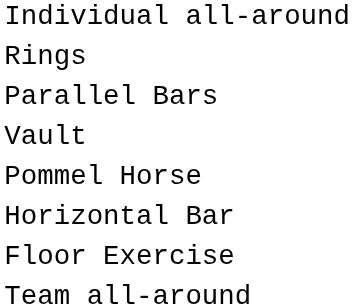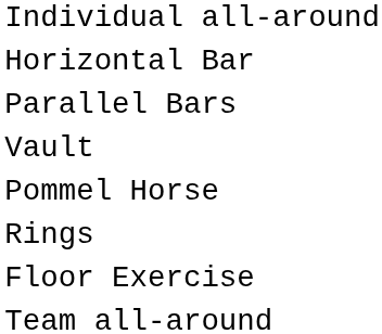rows swapped: Horizontal Bar <-> Rings
